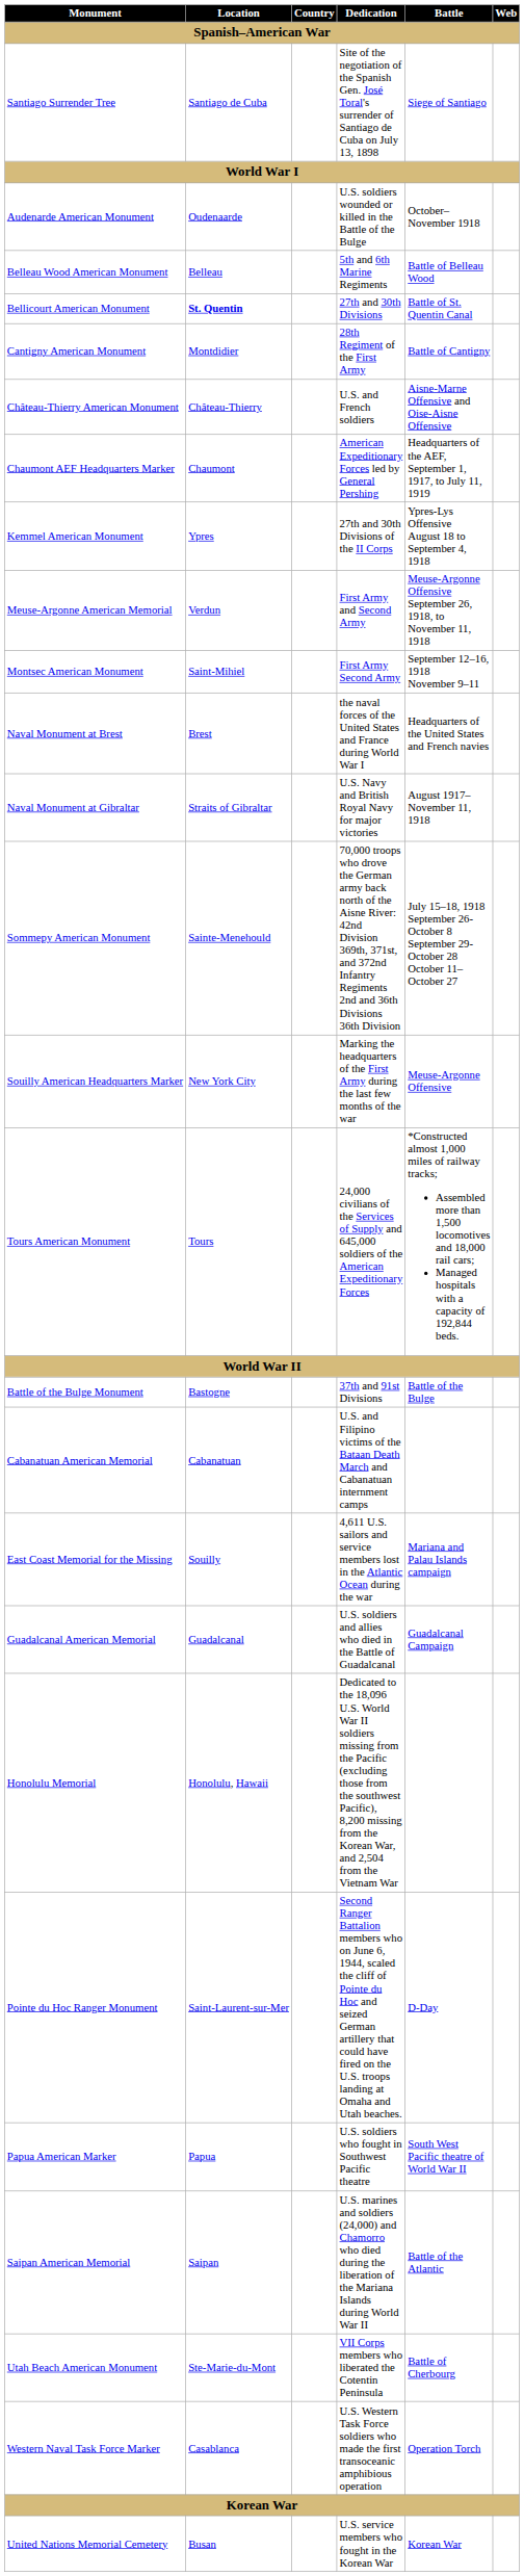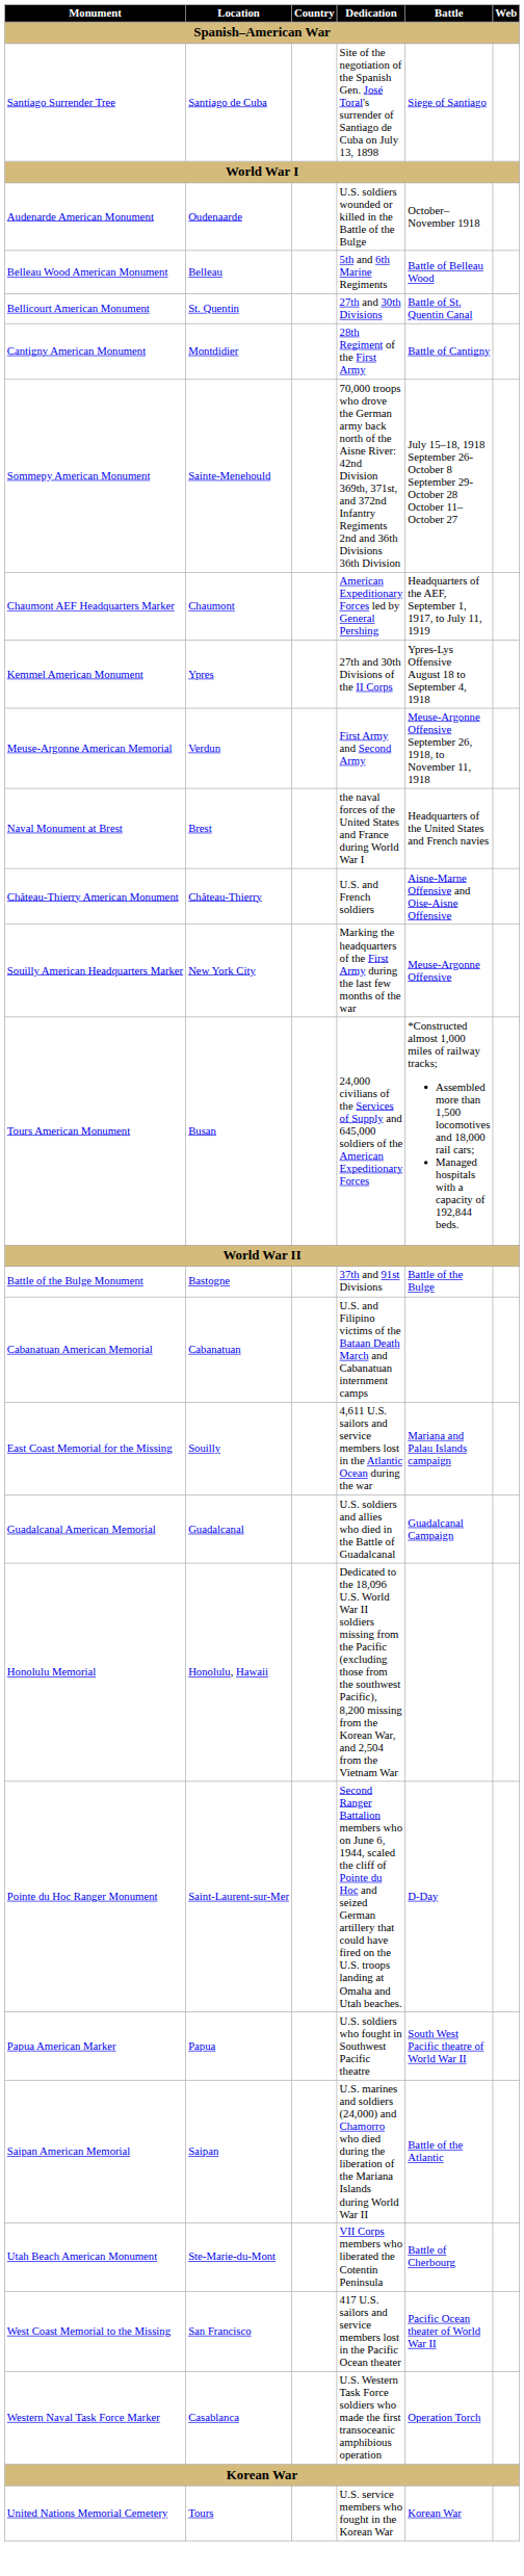Bellicourt American Monument | Location: bold -> normal
rows swapped: Château-Thierry American Monument <-> Sommepy American Monument
- row: Montsec American Monument | Saint-Mihiel | First Army Second Army | September 12–16, 1918 November 9–11
- row: Naval Monument at Gibraltar | Straits of Gibraltar | U.S. Navy and British Royal Navy for major victories | August 1917–November 11, 1918
Tours American Monument | Location: Tours -> Busan
+ row: West Coast Memorial to the Missing | San Francisco | 417 U.S. sailors and service members lost in the Pacific Ocean theater | Pacific Ocean theater of World War II
United Nations Memorial Cemetery | Location: Busan -> Tours
